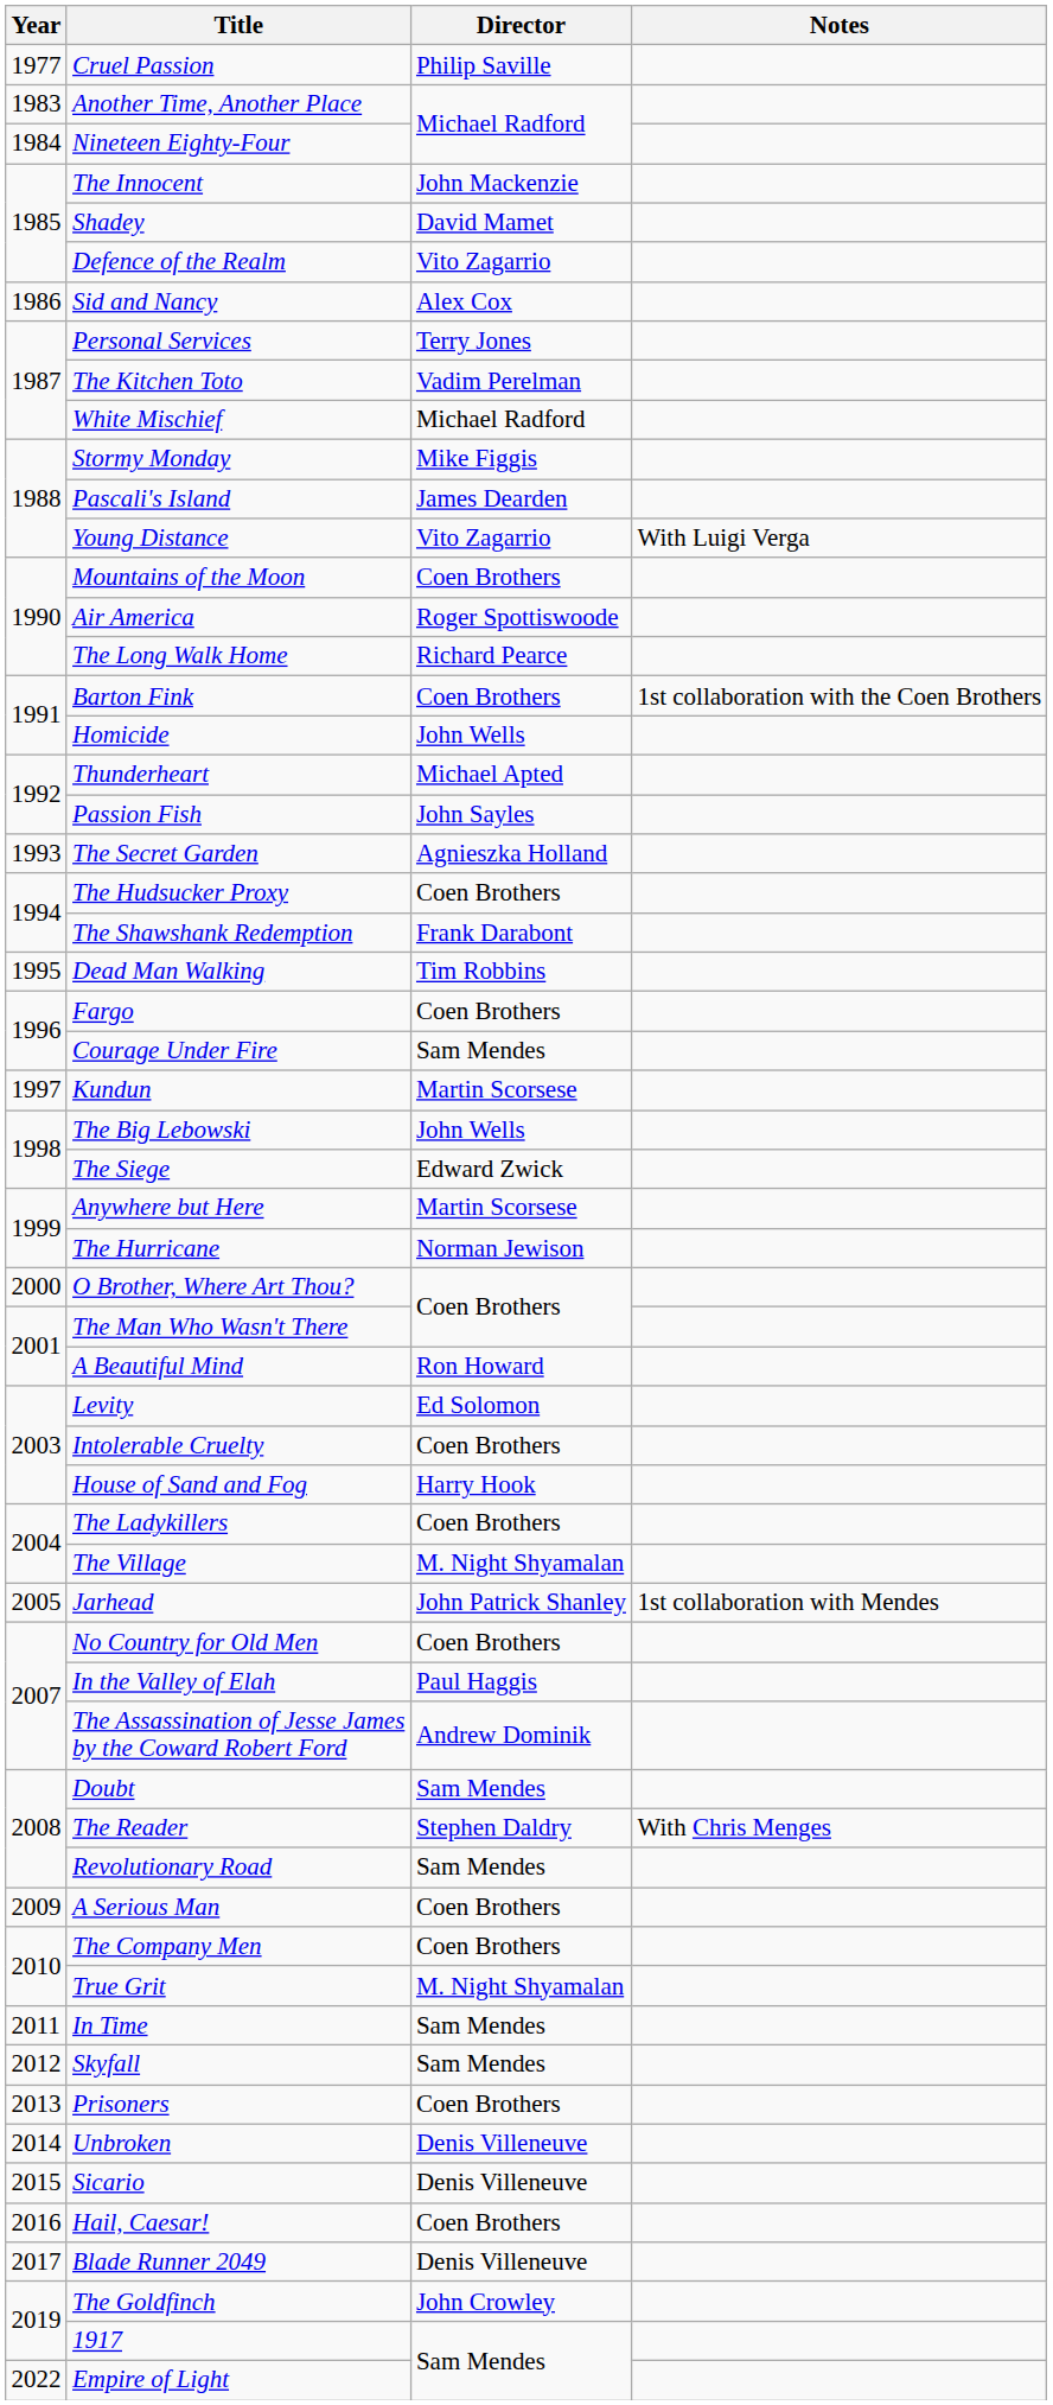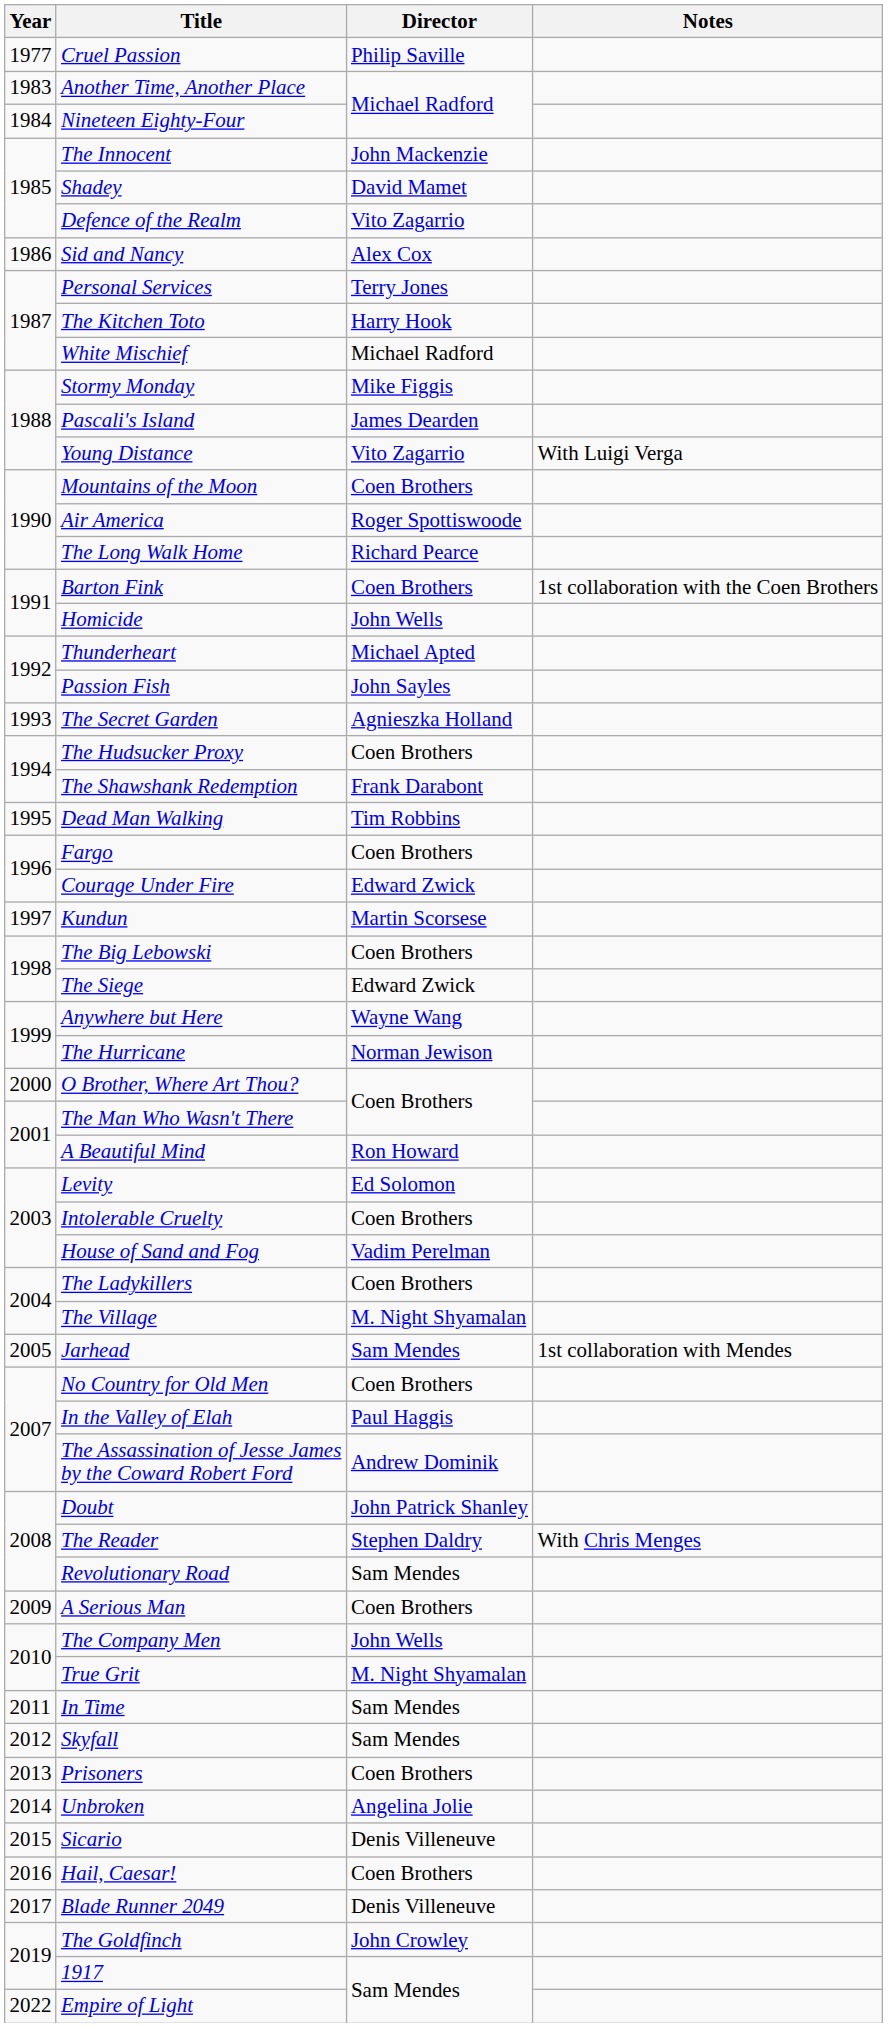The Kitchen Toto | Director: Vadim Perelman -> Harry Hook
Courage Under Fire | Director: Sam Mendes -> Edward Zwick
The Big Lebowski | Director: John Wells -> Coen Brothers
Anywhere but Here | Director: Martin Scorsese -> Wayne Wang
House of Sand and Fog | Director: Harry Hook -> Vadim Perelman
Jarhead | Director: John Patrick Shanley -> Sam Mendes
Doubt | Director: Sam Mendes -> John Patrick Shanley
The Company Men | Director: Coen Brothers -> John Wells
Unbroken | Director: Denis Villeneuve -> Angelina Jolie
